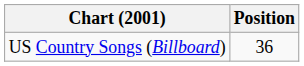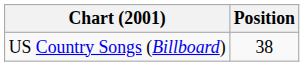US Country Songs (Billboard) | Position: 36 -> 38
